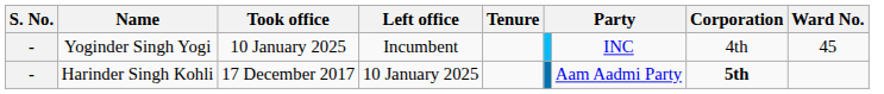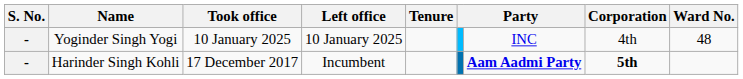Yoginder Singh Yogi | Left office: Incumbent -> 10 January 2025
Yoginder Singh Yogi | Ward No.: 45 -> 48
Harinder Singh Kohli | Left office: 10 January 2025 -> Incumbent
Harinder Singh Kohli | column 7: normal -> bold
